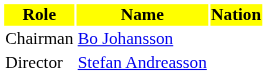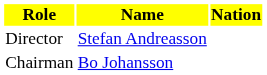rows swapped: Chairman <-> Director
